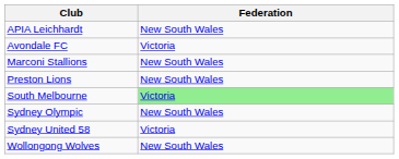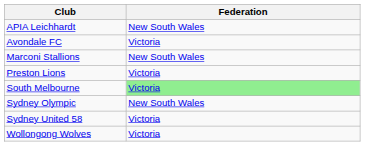Preston Lions | Federation: New South Wales -> Victoria
Wollongong Wolves | Federation: New South Wales -> Victoria
